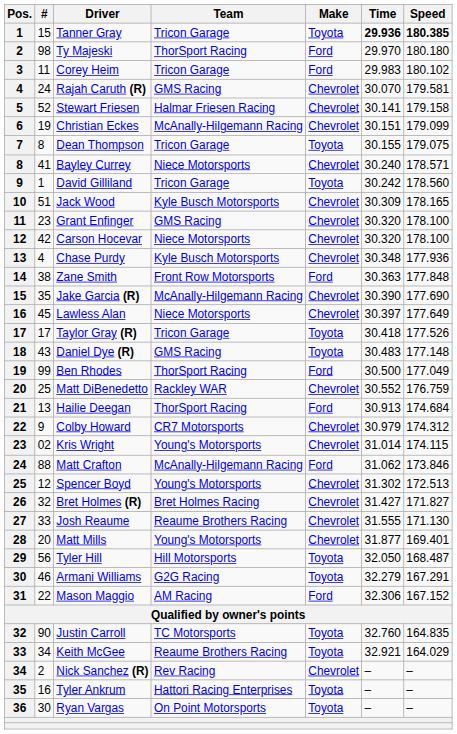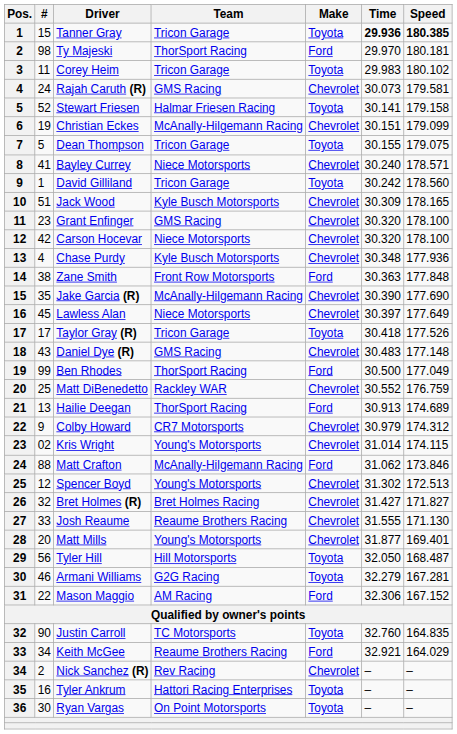Ty Majeski | Speed: 180.180 -> 180.181
Corey Heim | Make: Ford -> Toyota
Rajah Caruth (R) | Time: 30.070 -> 30.073
Stewart Friesen | Make: Chevrolet -> Toyota
Dean Thompson | #: 8 -> 5
Daniel Dye (R) | Make: Toyota -> Chevrolet
Hailie Deegan | Speed: 174.684 -> 174.689
Armani Williams | Speed: 167.291 -> 167.281
Keith McGee | Make: Toyota -> Ford
